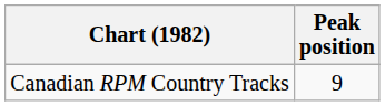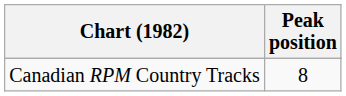Canadian RPM Country Tracks | Peak position: 9 -> 8
